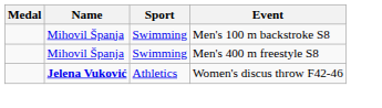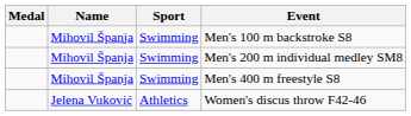+ row: Mihovil Španja | Swimming | Men's 200 m individual medley SM8
Women's discus throw F42-46 | Name: bold -> normal
